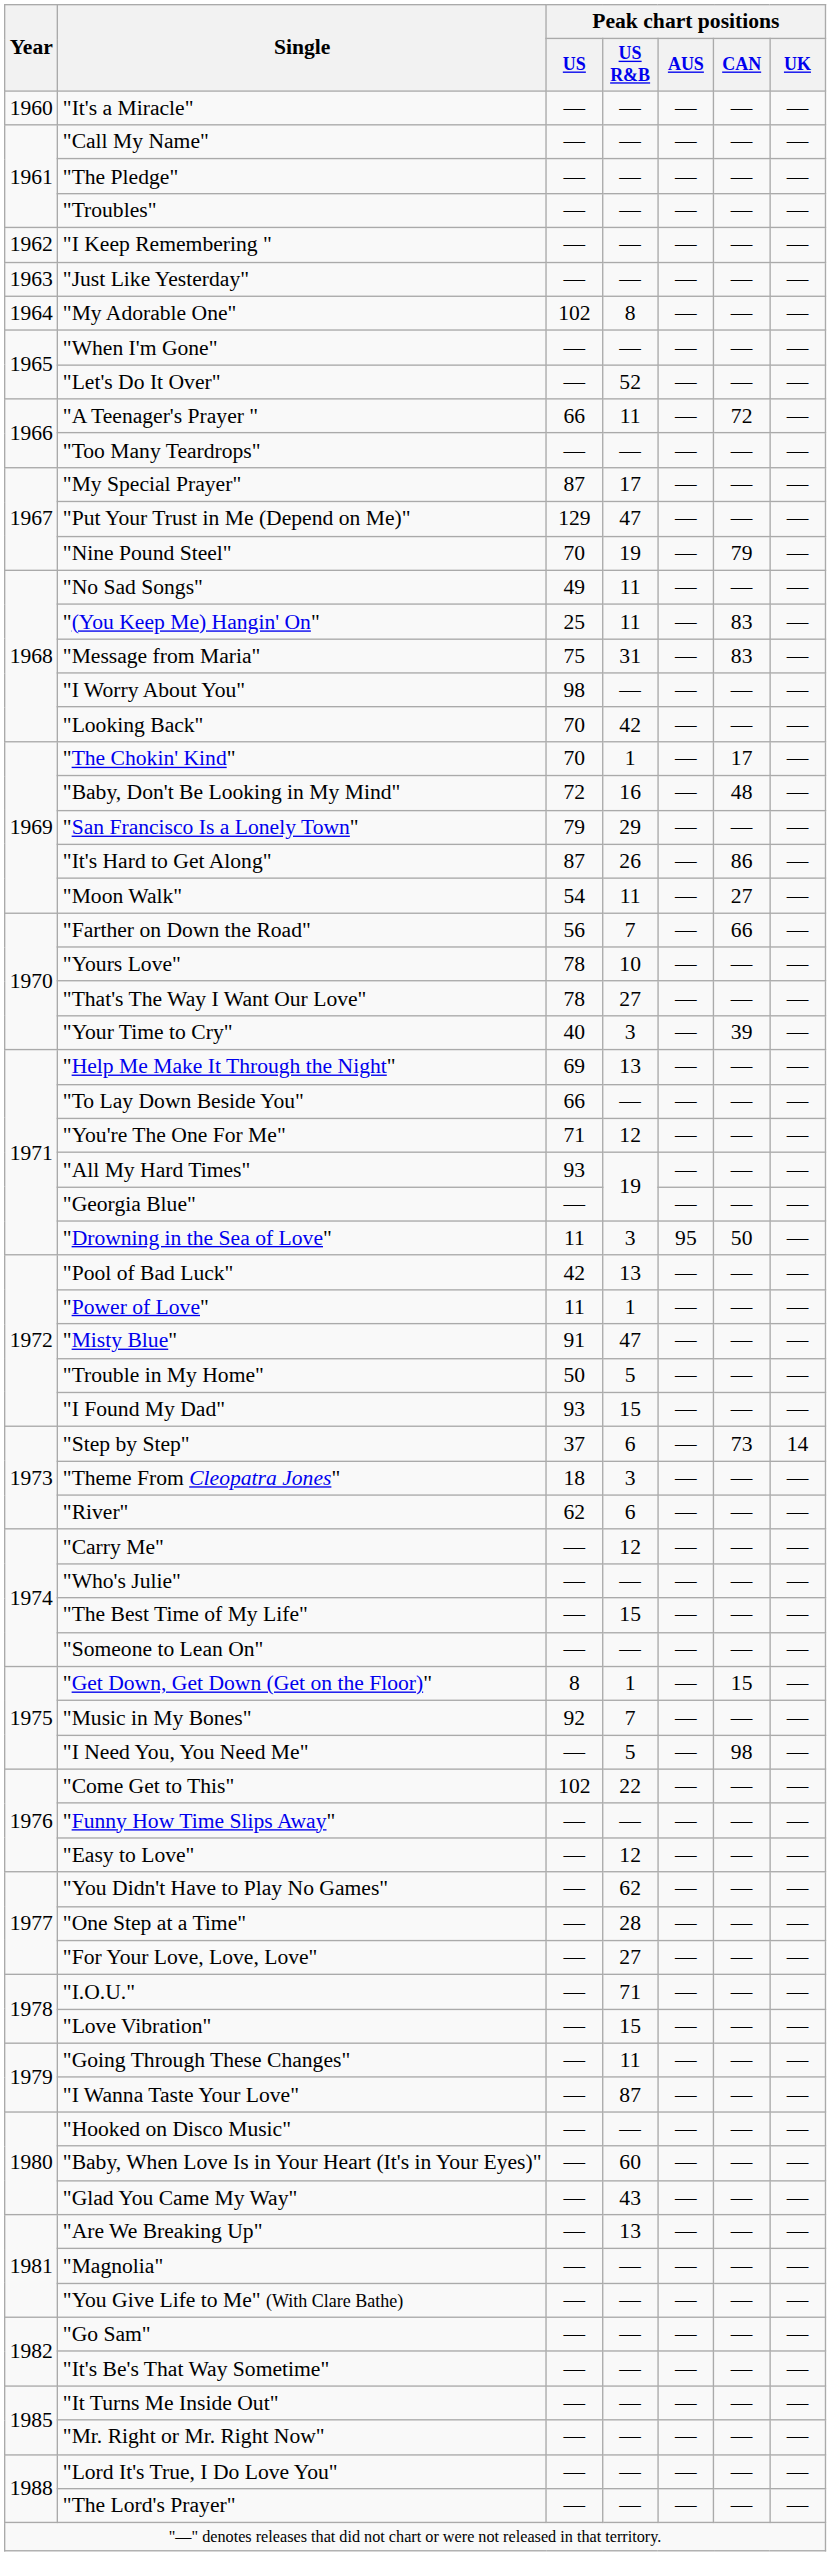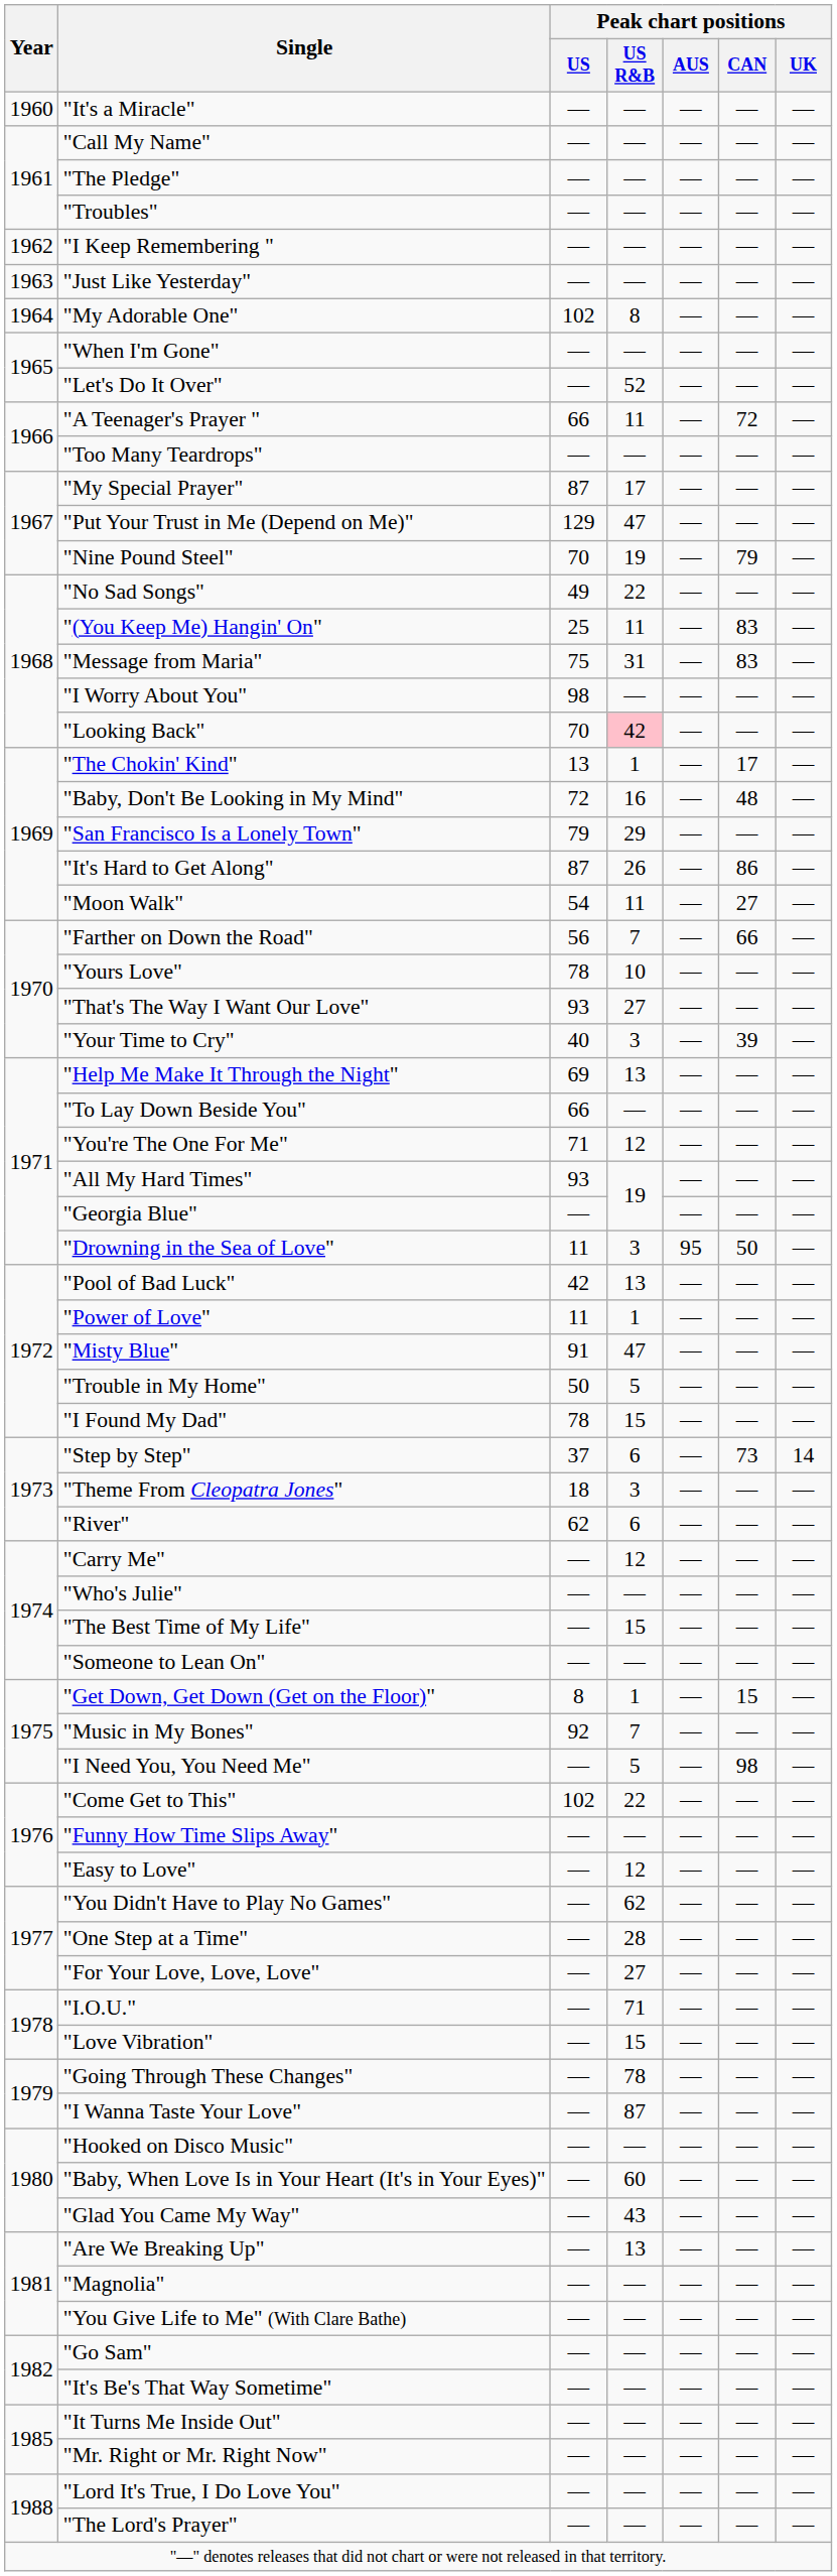"No Sad Songs" | Peak chart positions / US R&B: 11 -> 22
"Looking Back" | Peak chart positions / US R&B: no background -> pink background
"The Chokin' Kind" | Peak chart positions / US: 70 -> 13
"That's The Way I Want Our Love" | Peak chart positions / US: 78 -> 93
"I Found My Dad" | Peak chart positions / US: 93 -> 78
"Going Through These Changes" | Peak chart positions / US R&B: 11 -> 78
